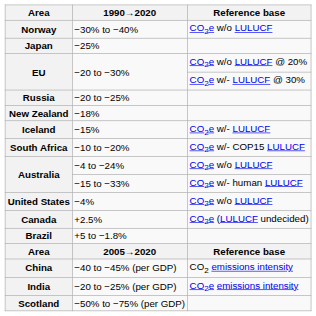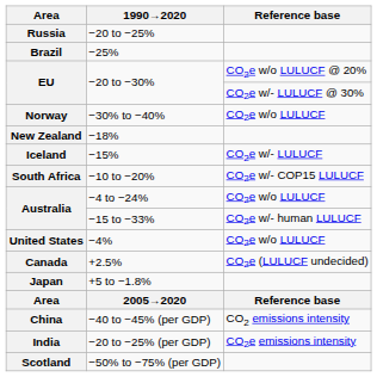rows swapped: −30% to −40% <-> −20 to −25%
−25% | Area: Japan -> Brazil
+5 to −1.8% | Area: Brazil -> Japan
